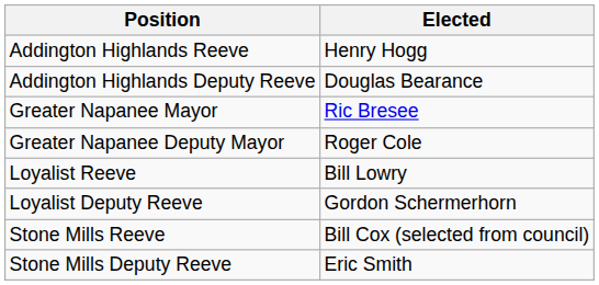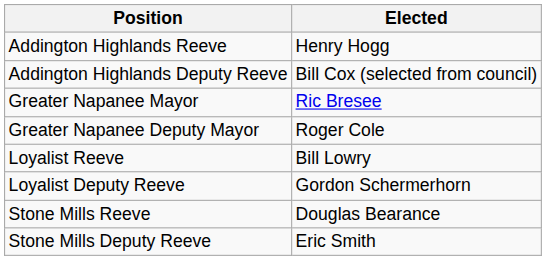Addington Highlands Deputy Reeve | Elected: Douglas Bearance -> Bill Cox (selected from council)
Stone Mills Reeve | Elected: Bill Cox (selected from council) -> Douglas Bearance
